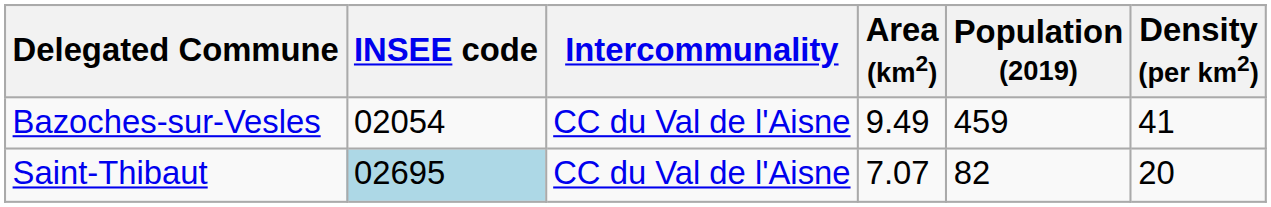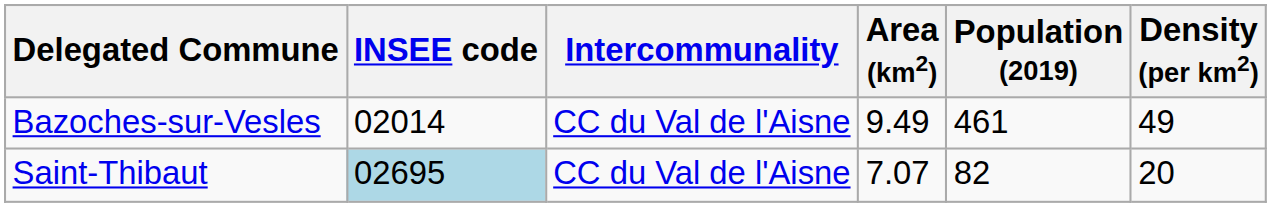Bazoches-sur-Vesles | INSEE code: 02054 -> 02014
Bazoches-sur-Vesles | Population (2019): 459 -> 461
Bazoches-sur-Vesles | Density (per km2): 41 -> 49
